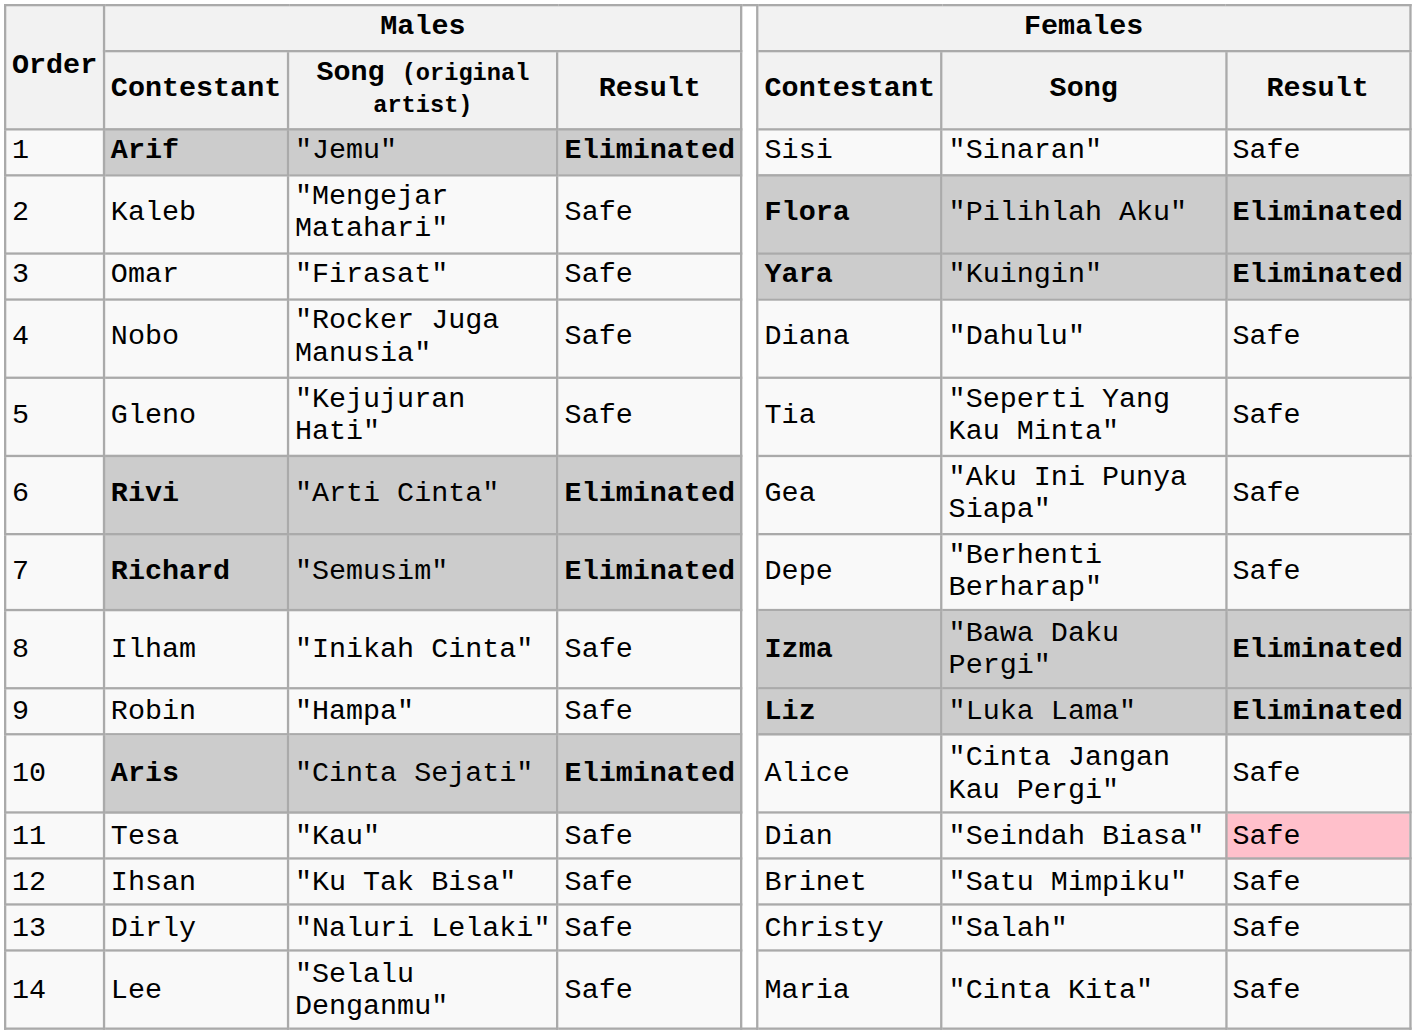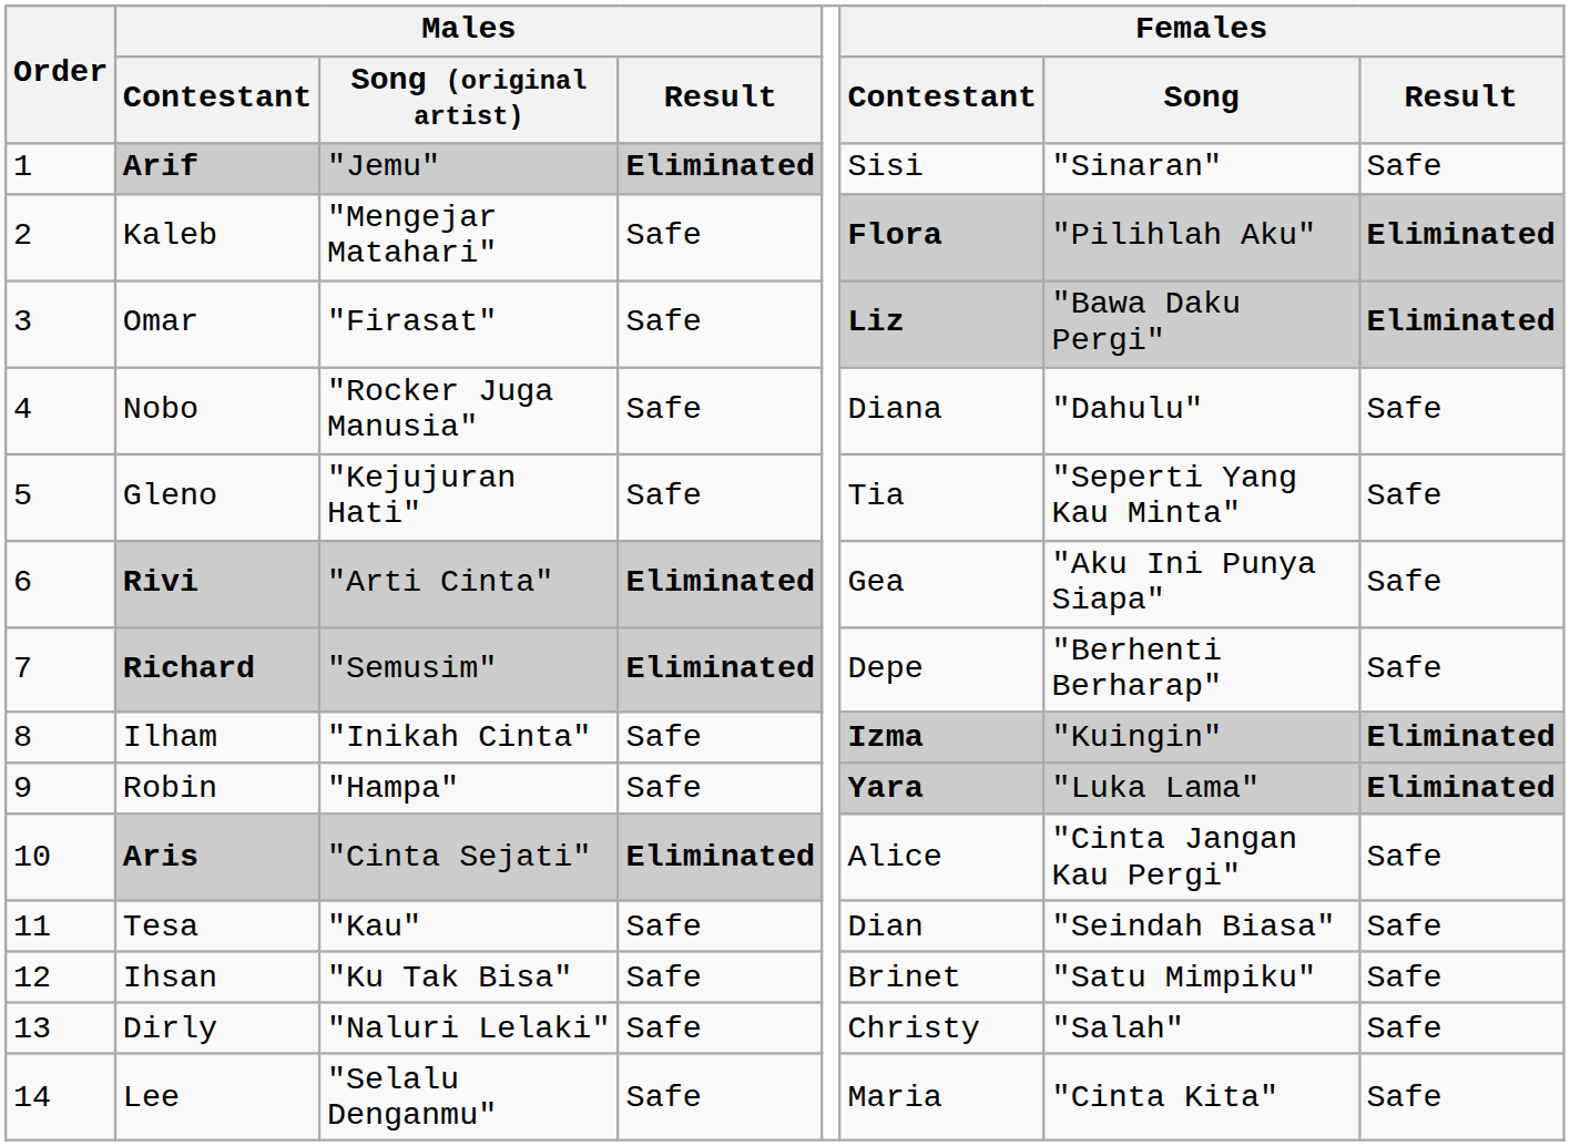Omar | Females / Contestant: Yara -> Liz
Omar | Females / Song: "Kuingin" -> "Bawa Daku Pergi"
Ilham | Females / Song: "Bawa Daku Pergi" -> "Kuingin"
Robin | Females / Contestant: Liz -> Yara
Tesa | Females / Result: pink background -> no background
